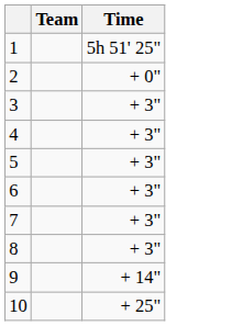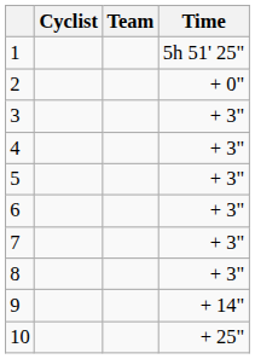+ column: Cyclist
